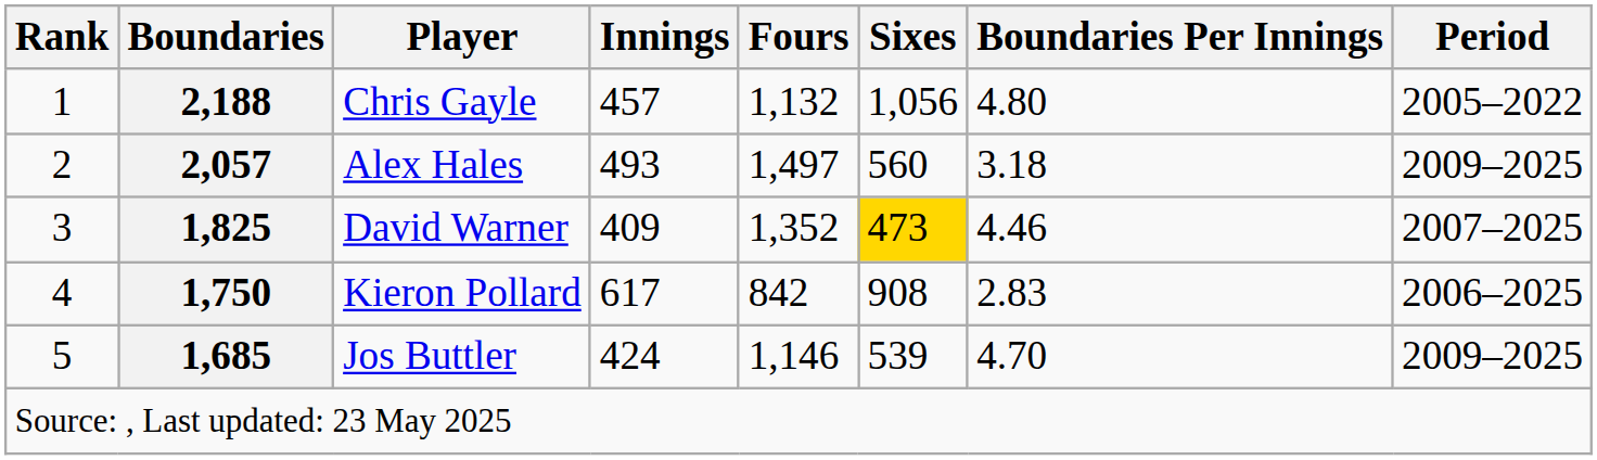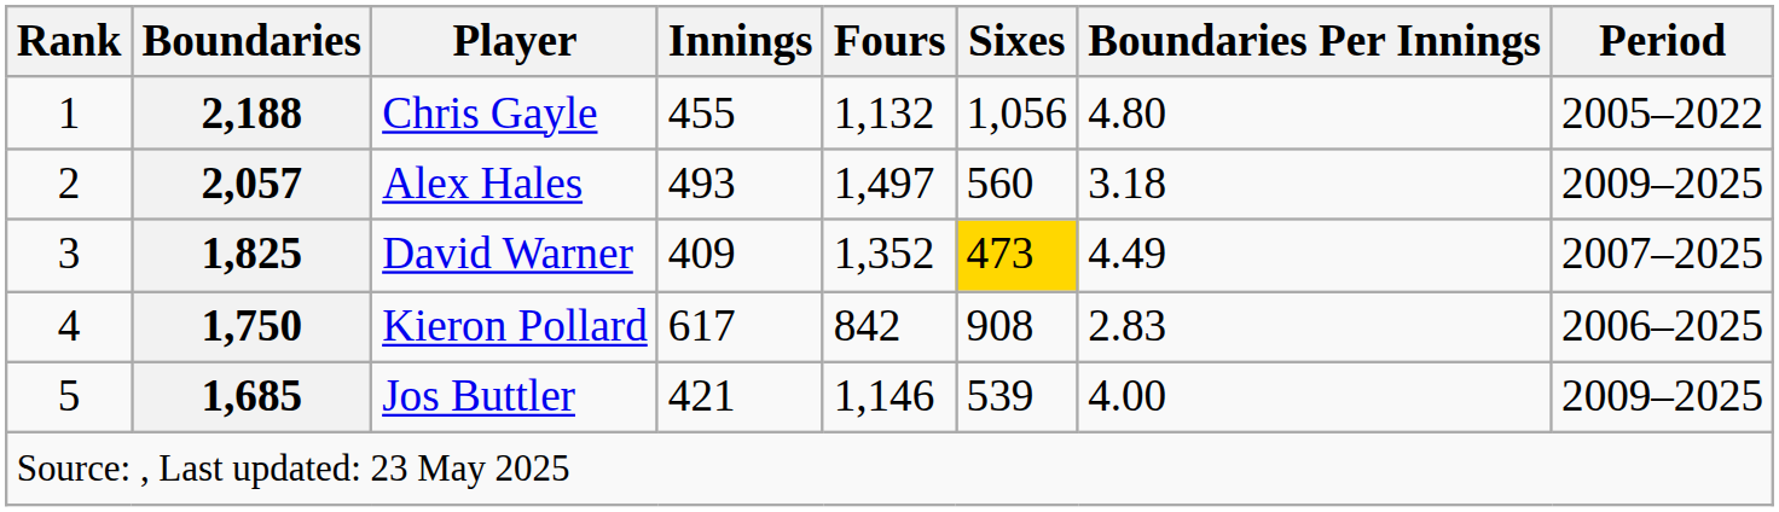Chris Gayle | Innings: 457 -> 455
David Warner | Boundaries Per Innings: 4.46 -> 4.49
Jos Buttler | Innings: 424 -> 421
Jos Buttler | Boundaries Per Innings: 4.70 -> 4.00
